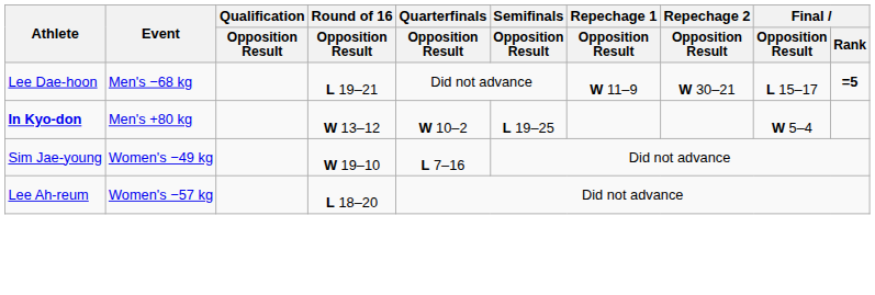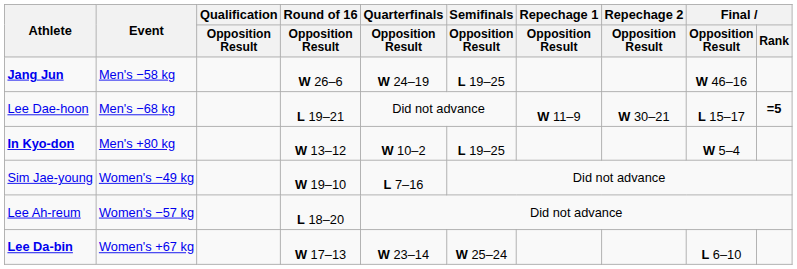+ row: Jang Jun | Men's −58 kg | W 26–6 | W 24–19 | L 19–25 | W 46–16
+ row: Lee Da-bin | Women's +67 kg | W 17–13 | W 23–14 | W 25–24 | L 6–10
